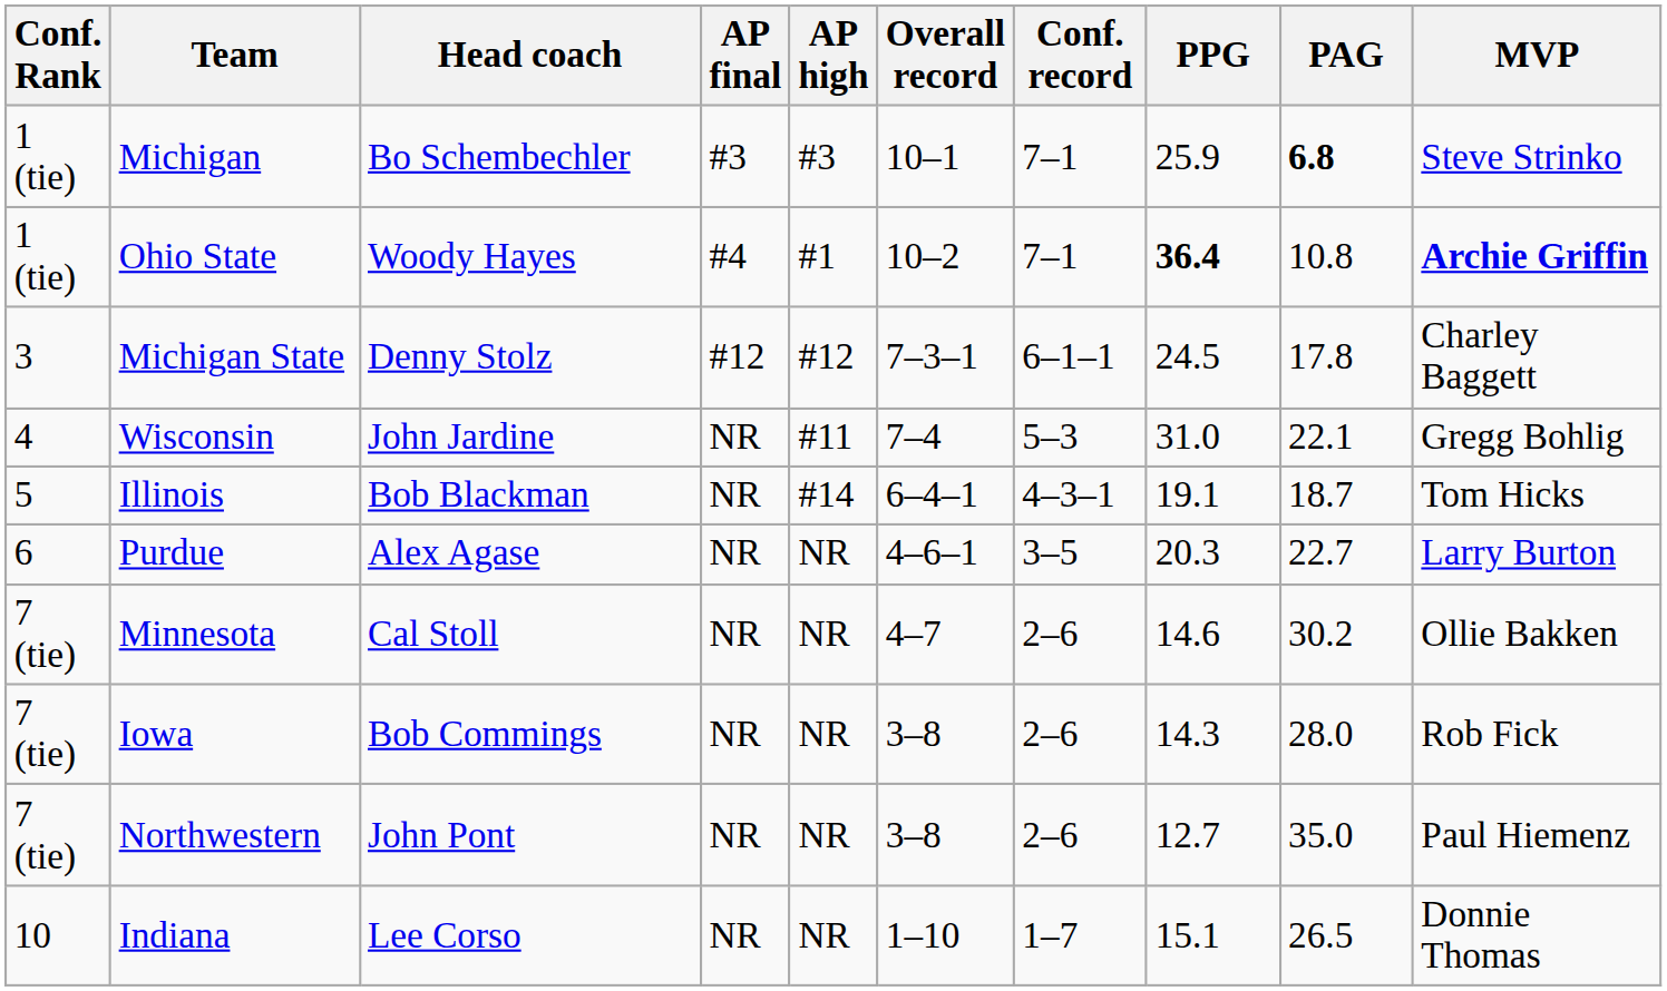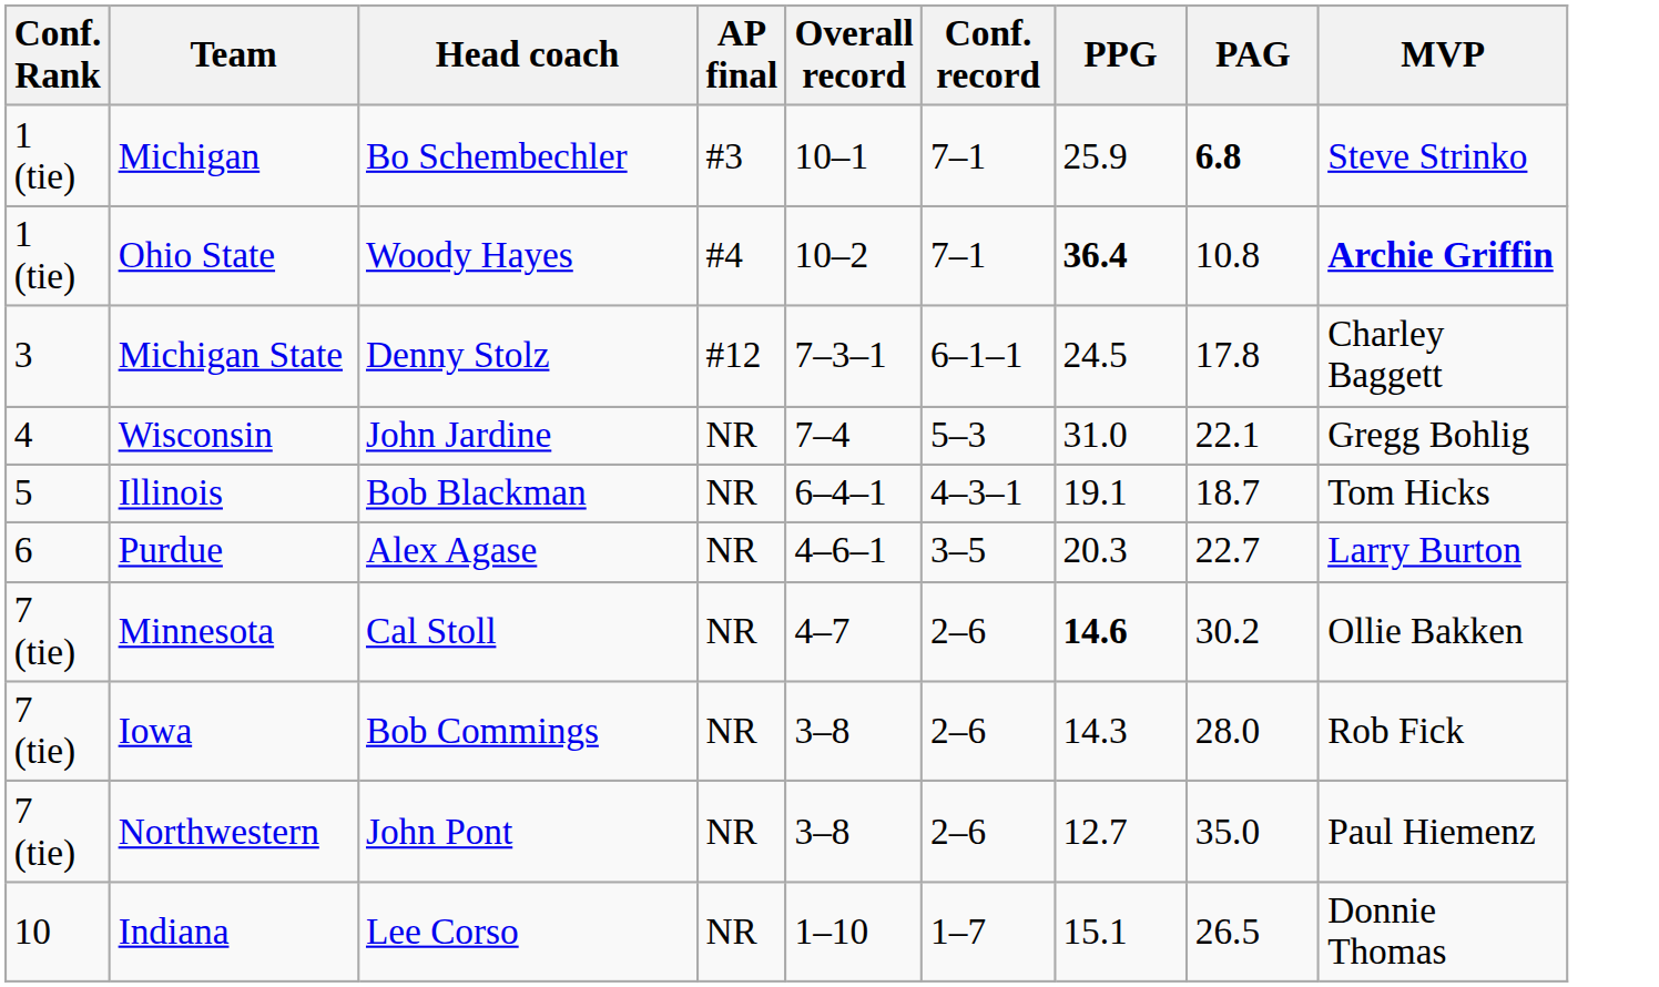- column: AP high | #3 | #1 | #12 | #11 | #14 | NR | NR | NR | NR | NR
Minnesota | PPG: normal -> bold
